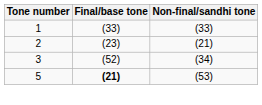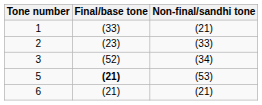1 | Non-final/sandhi tone: (33) -> (21)
2 | Non-final/sandhi tone: (21) -> (33)
+ row: 6 | (21) | (21)
